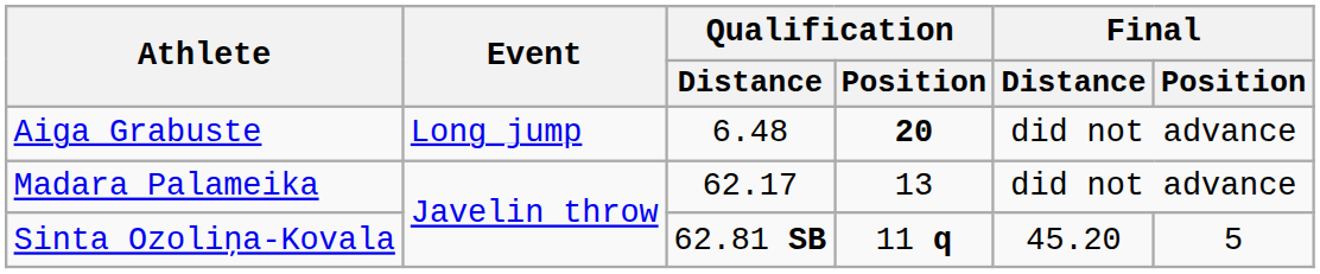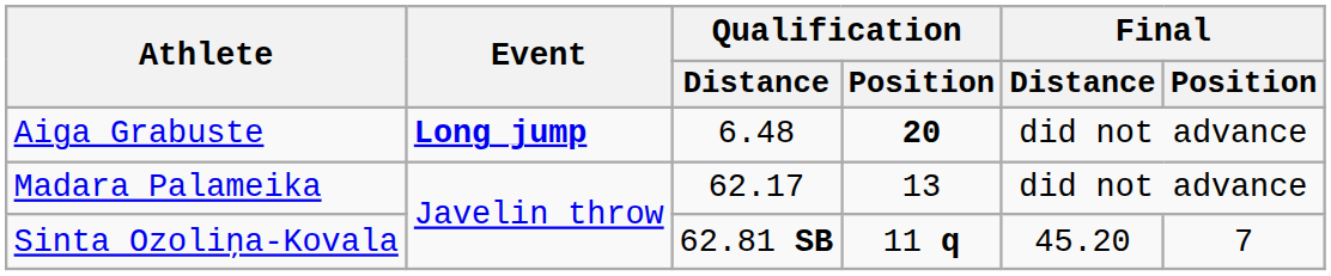Aiga Grabuste | Event: normal -> bold
Sinta Ozoliņa-Kovala | Final / Position: 5 -> 7
